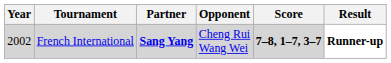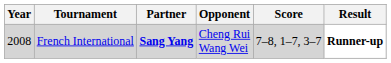French International | Year: 2002 -> 2008
French International | Score: bold -> normal
